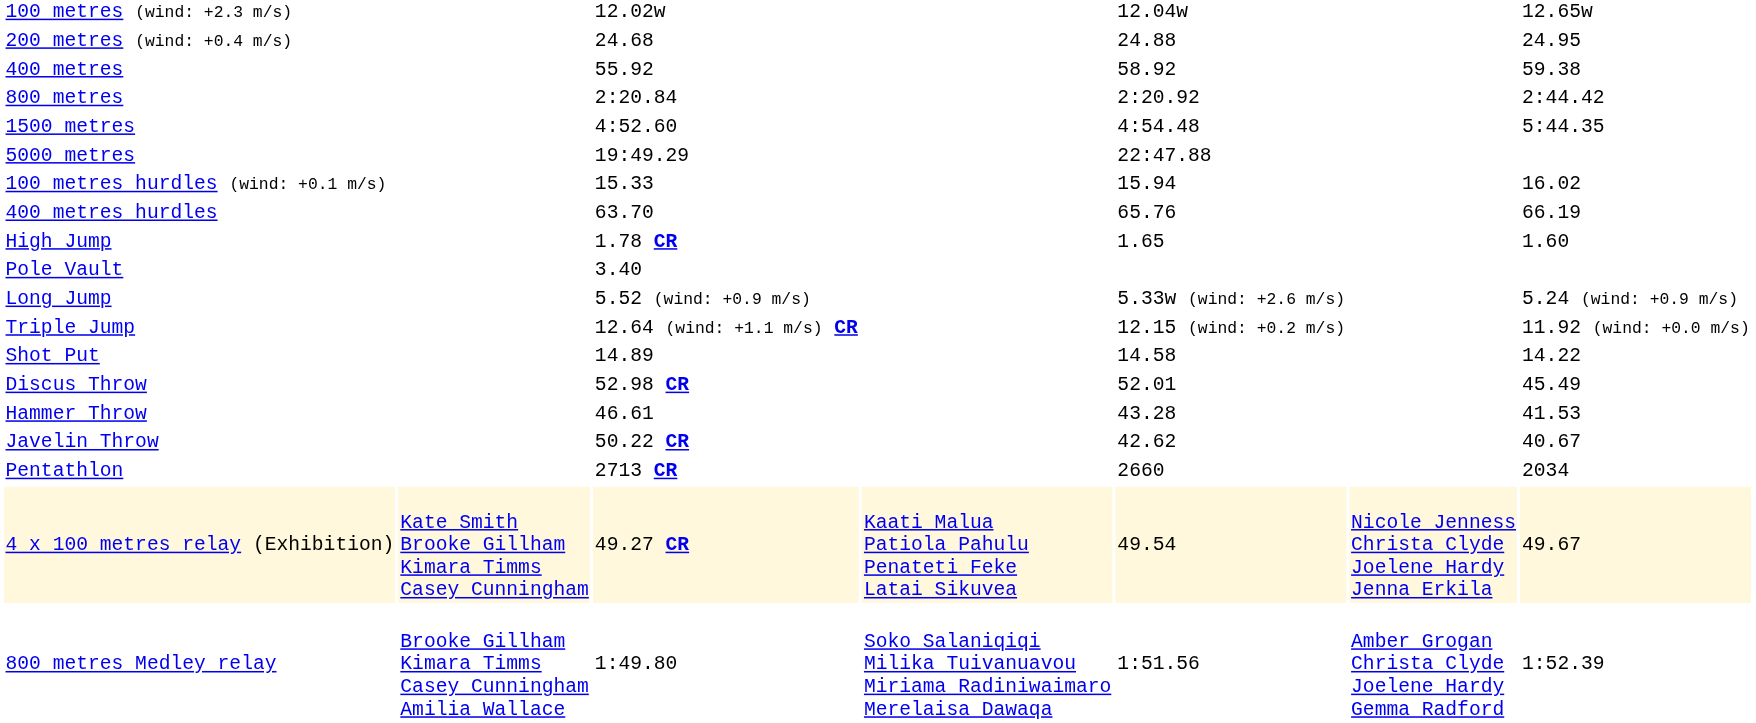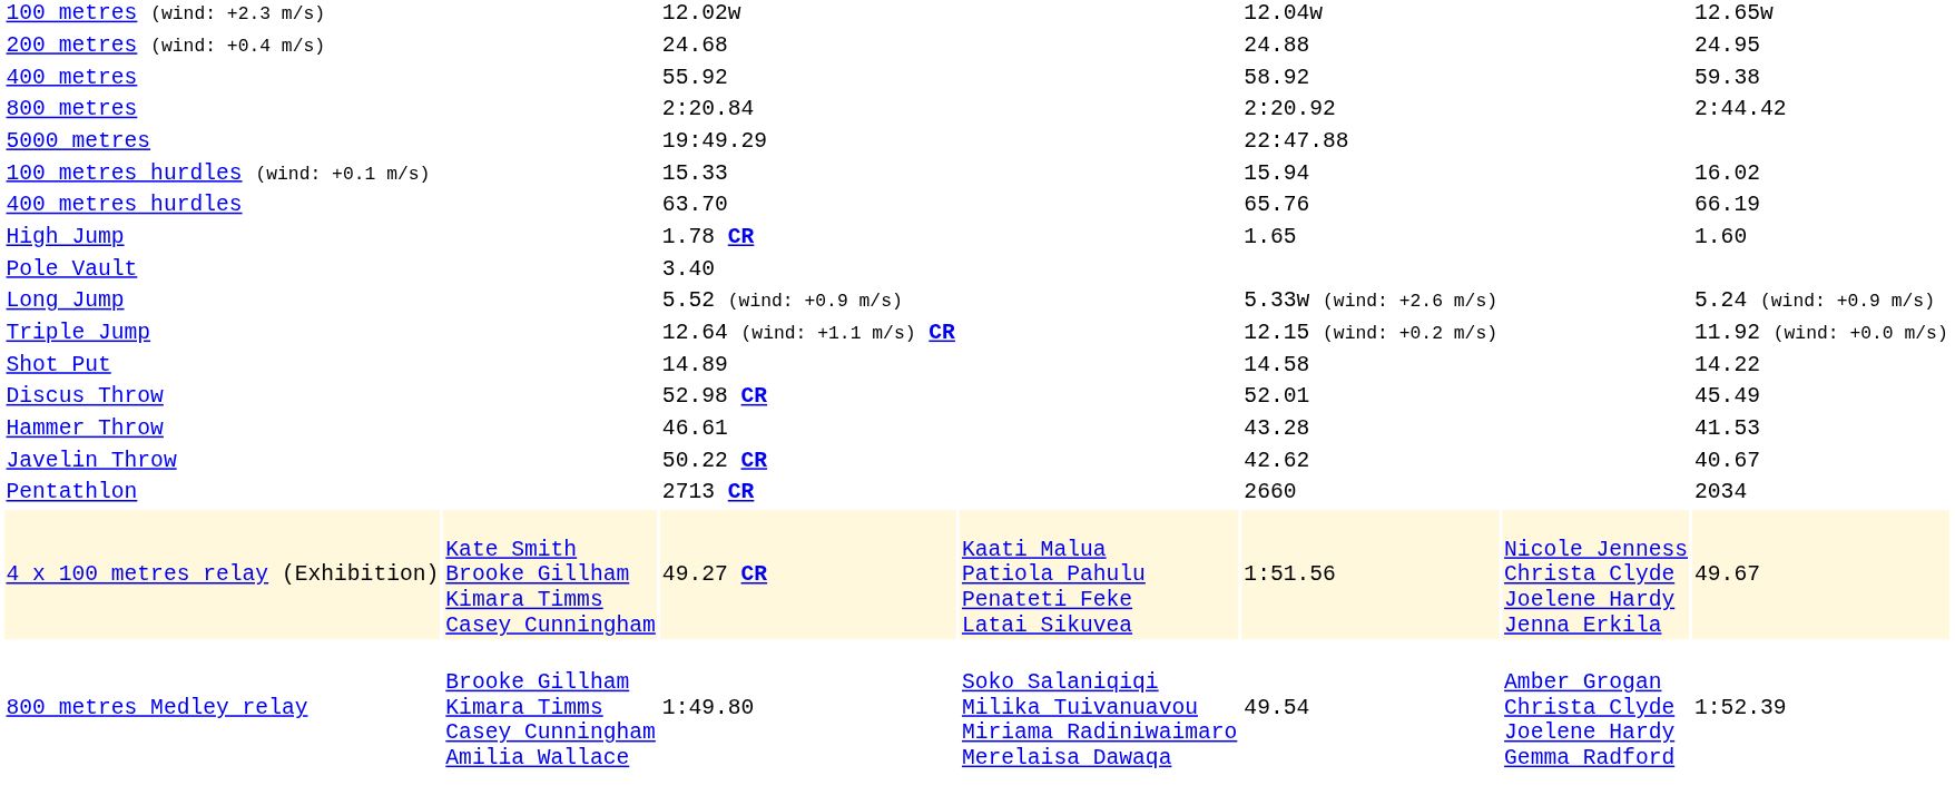- row: 1500 metres | 4:52.60 | 4:54.48 | 5:44.35
4 x 100 metres relay (Exhibition) | column 5: 49.54 -> 1:51.56
800 metres Medley relay | column 5: 1:51.56 -> 49.54
